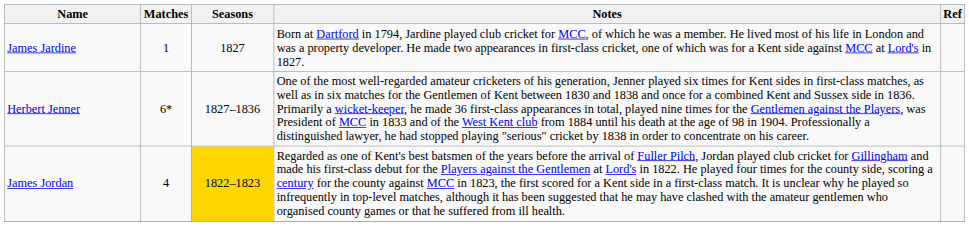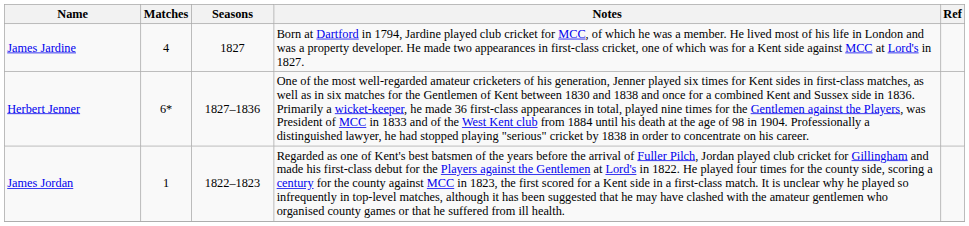James Jardine | Matches: 1 -> 4
James Jordan | Matches: 4 -> 1
James Jordan | Seasons: gold background -> no background
